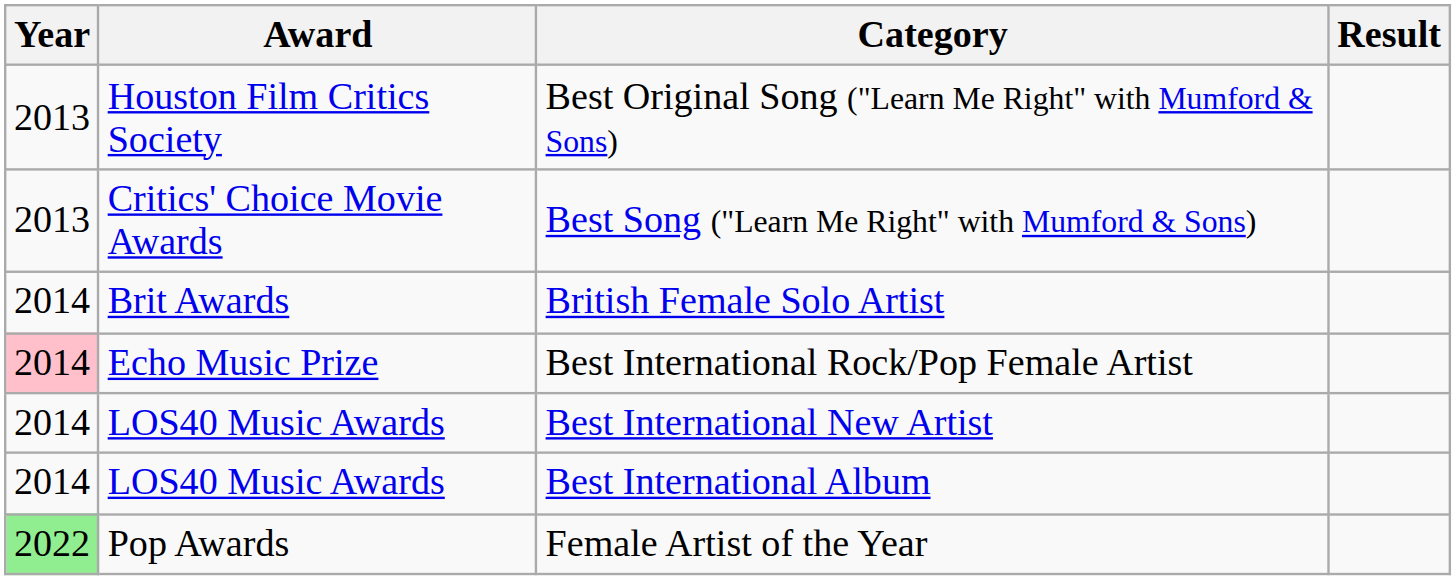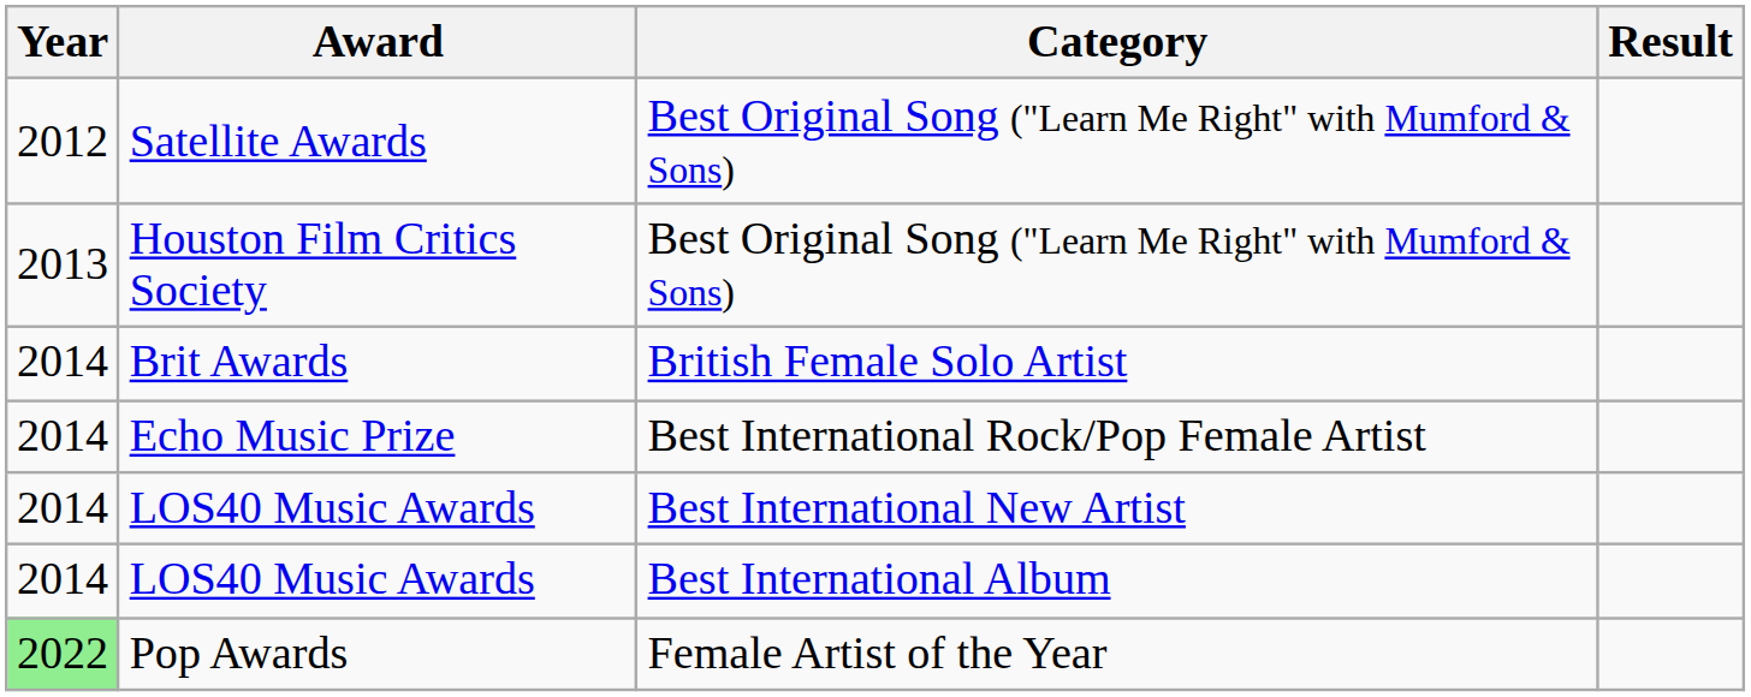+ row: 2012 | Satellite Awards | Best Original Song ("Learn Me Right" with Mumford & Sons)
- row: 2013 | Critics' Choice Movie Awards | Best Song ("Learn Me Right" with Mumford & Sons)
Echo Music Prize | Year: pink background -> no background
